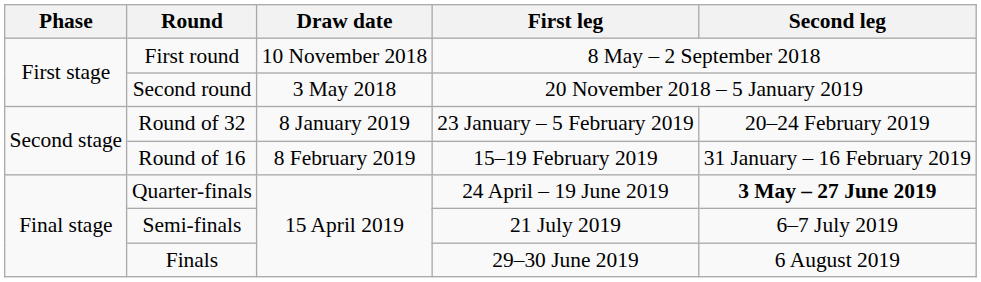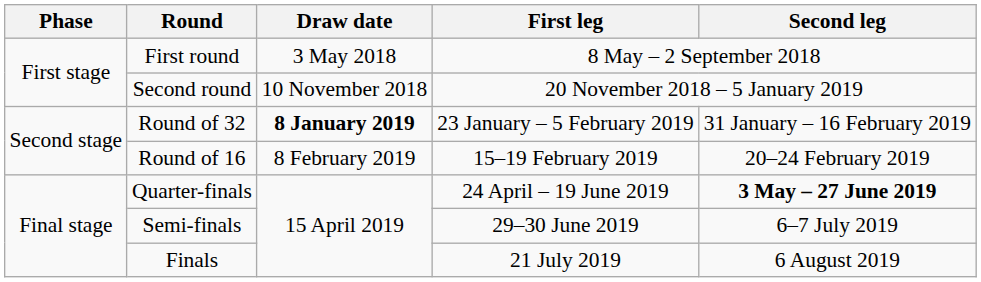First round | Draw date: 10 November 2018 -> 3 May 2018
Second round | Draw date: 3 May 2018 -> 10 November 2018
Round of 32 | Draw date: normal -> bold
Round of 32 | Second leg: 20–24 February 2019 -> 31 January – 16 February 2019
Round of 16 | Second leg: 31 January – 16 February 2019 -> 20–24 February 2019
Semi-finals | First leg: 21 July 2019 -> 29–30 June 2019
Finals | First leg: 29–30 June 2019 -> 21 July 2019
